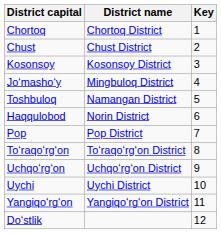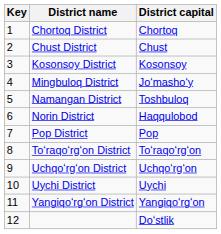columns swapped: Key <-> District capital
